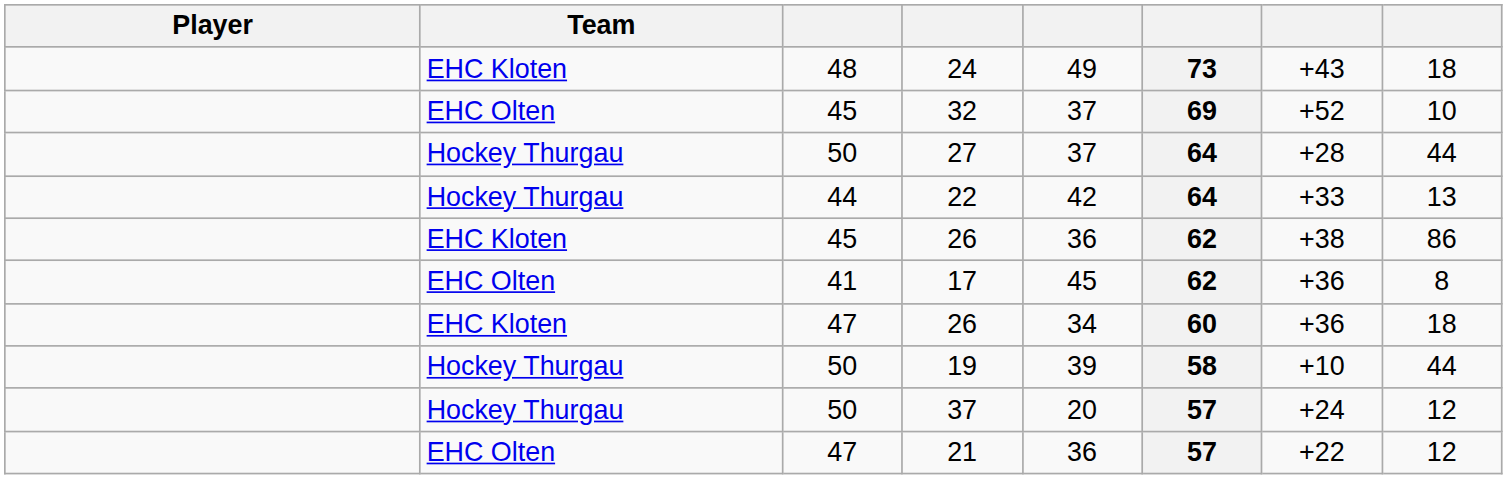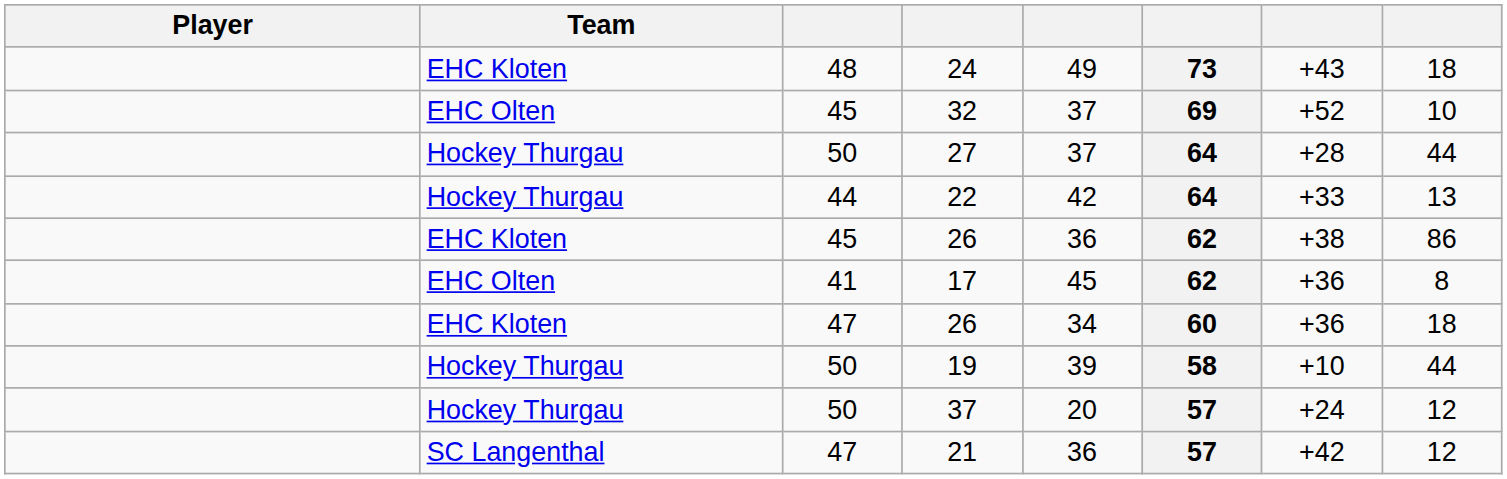21 | Team: EHC Olten -> SC Langenthal
21 | column 7: +22 -> +42
